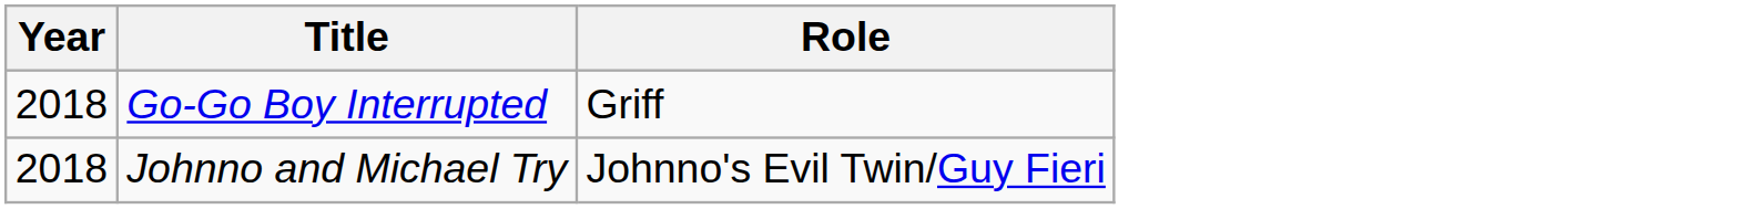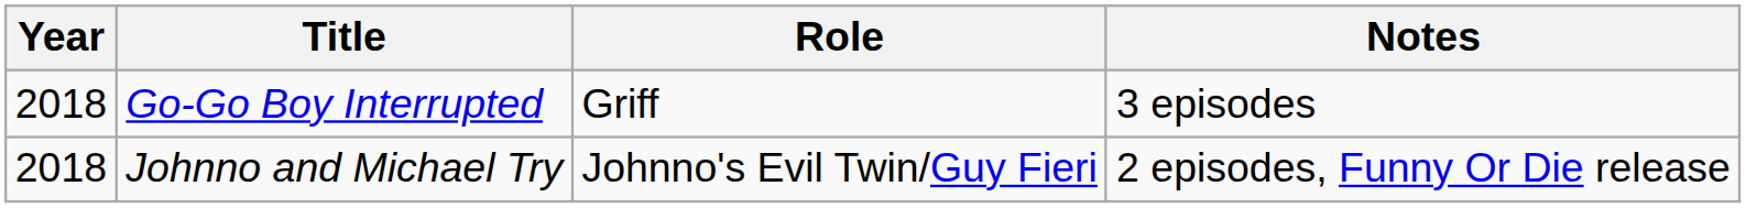+ column: Notes | 3 episodes | 2 episodes, Funny Or Die release
